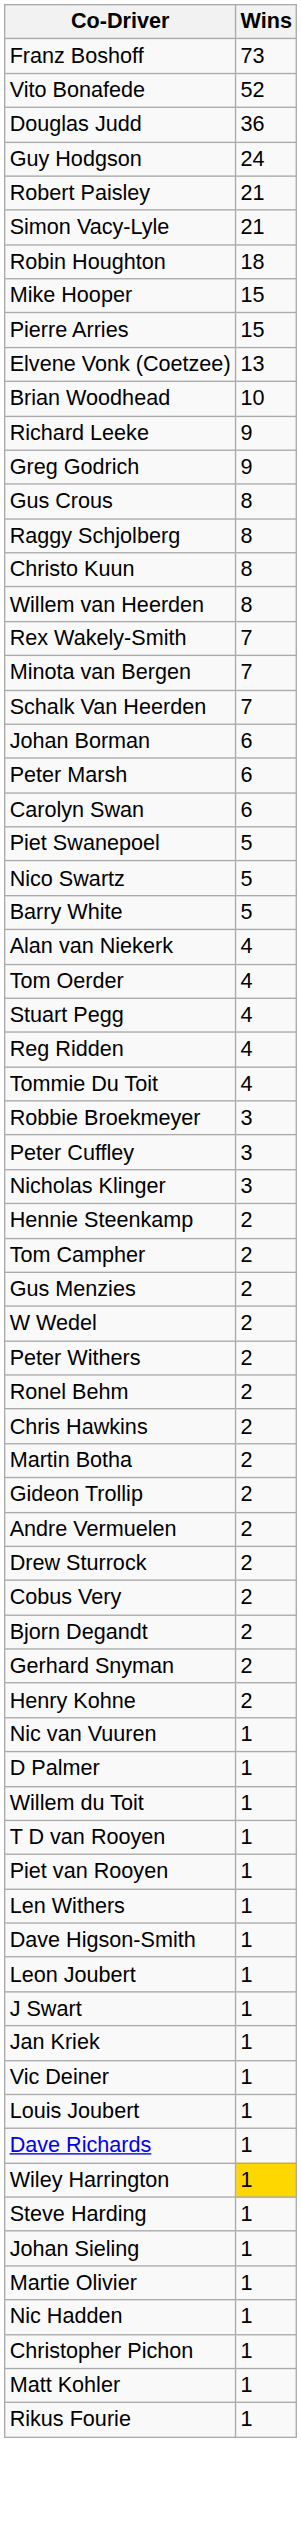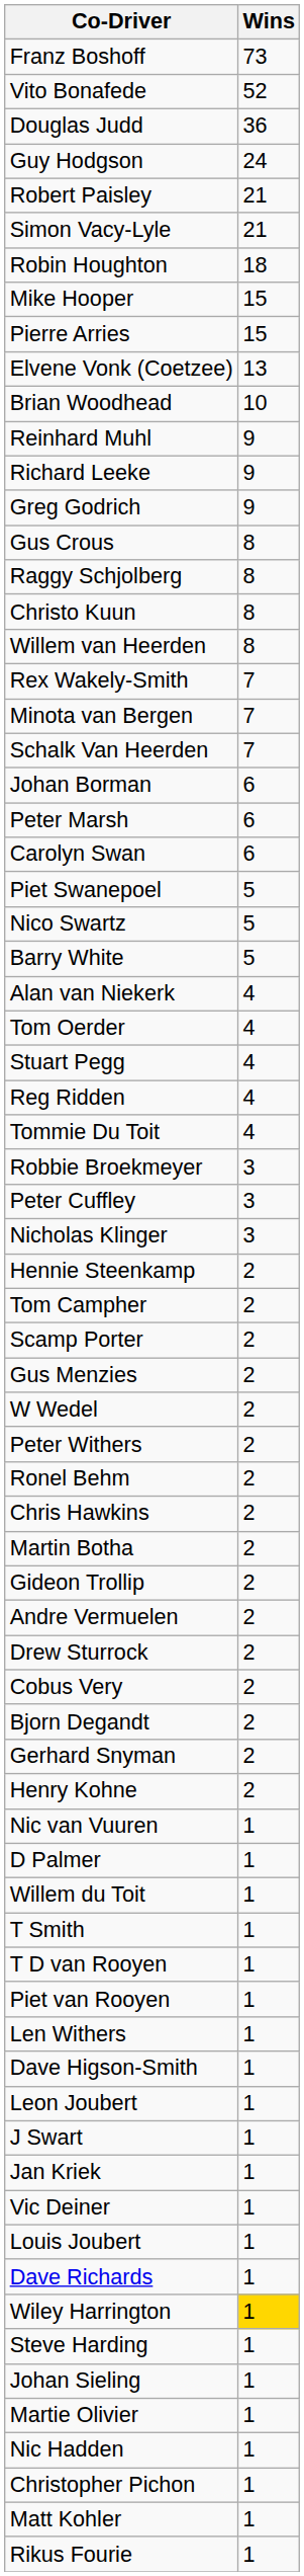+ row: Reinhard Muhl | 9
+ row: Scamp Porter | 2
+ row: T Smith | 1
